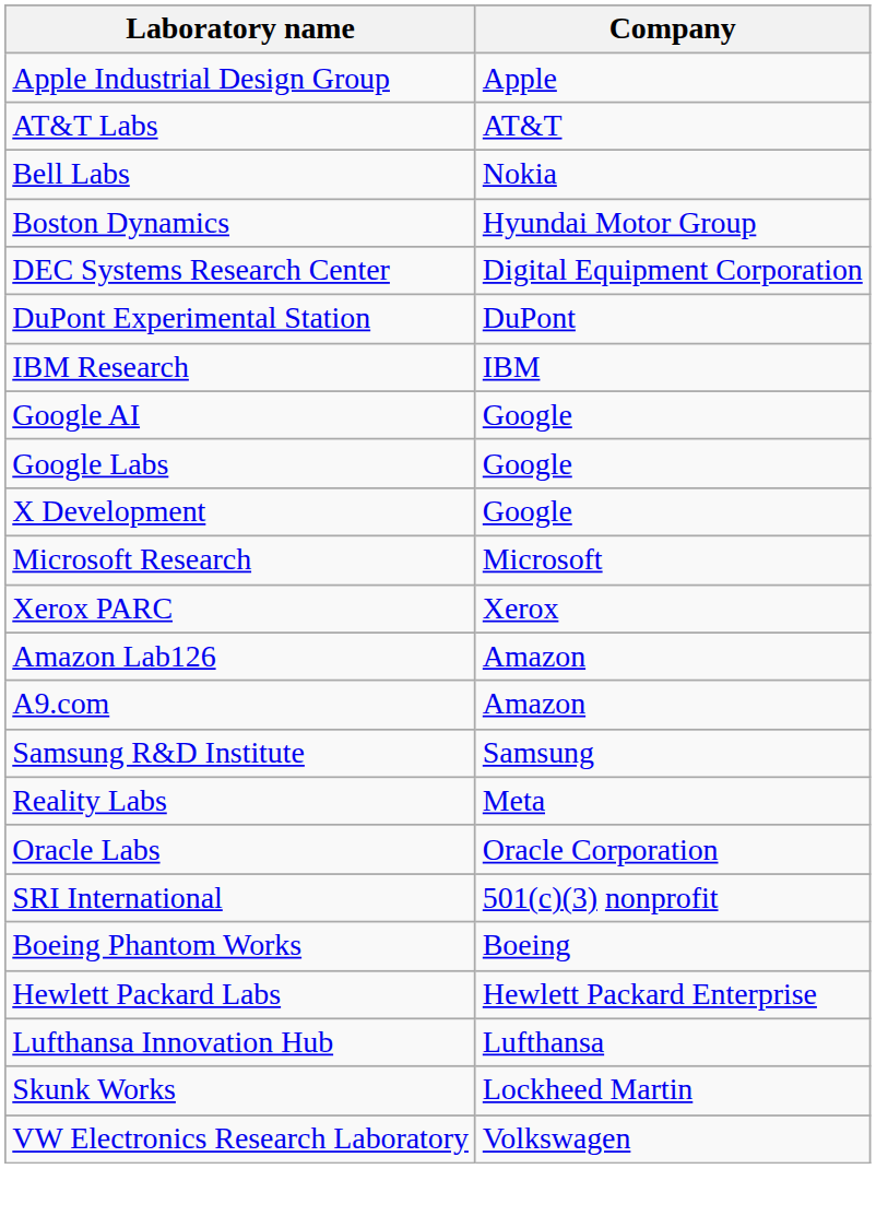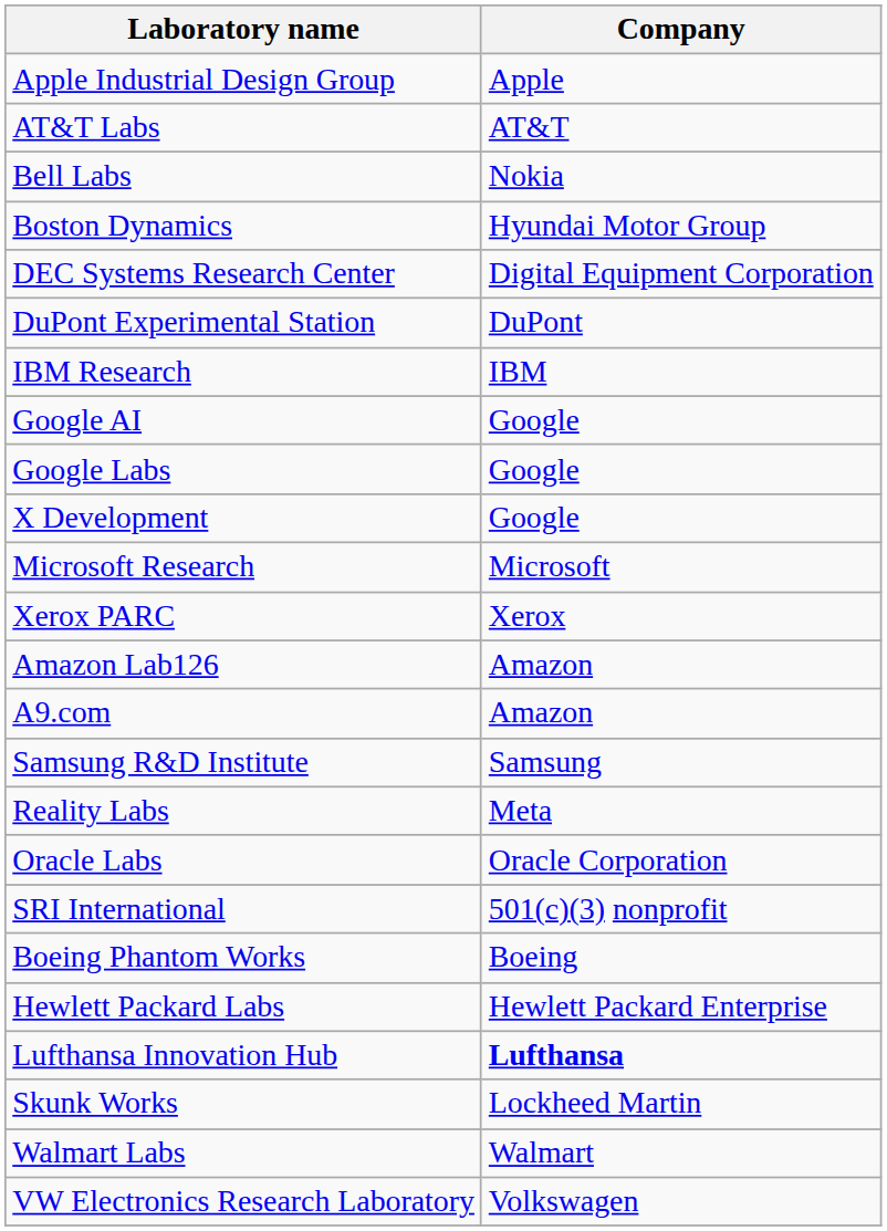Lufthansa Innovation Hub | Company: normal -> bold
+ row: Walmart Labs | Walmart
